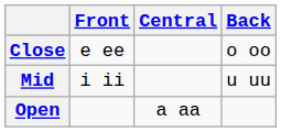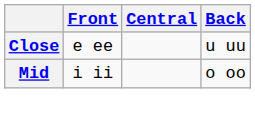Close | Back: o oo -> u uu
Mid | Back: u uu -> o oo
- row: Open | a aa
